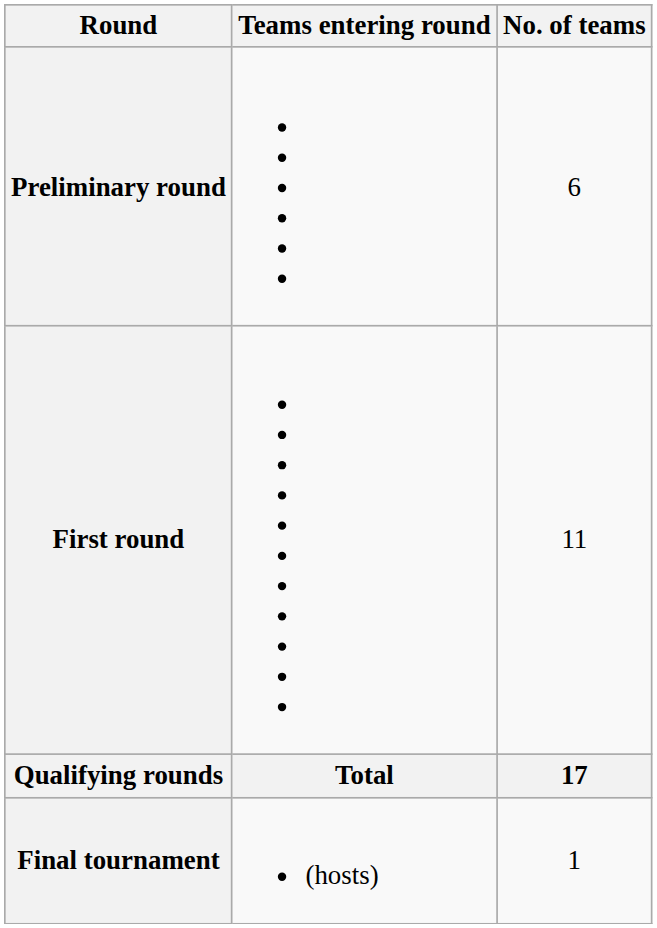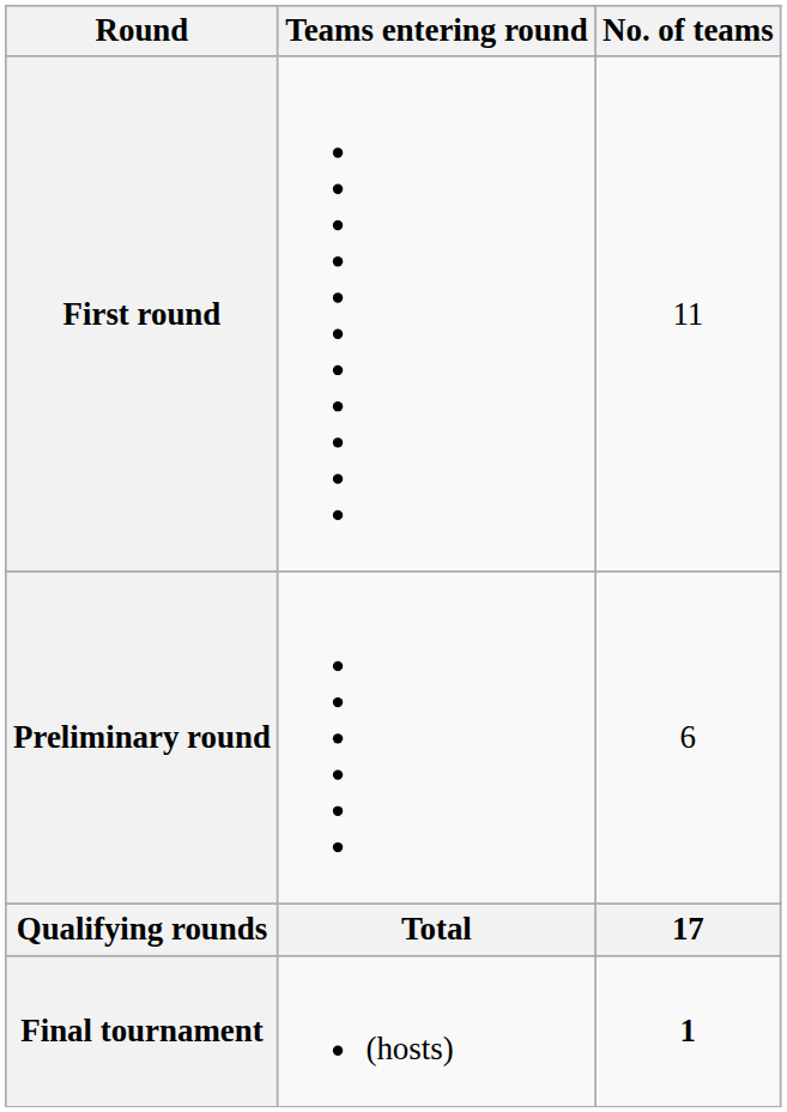rows swapped: Preliminary round <-> First round
Final tournament | No. of teams: normal -> bold
